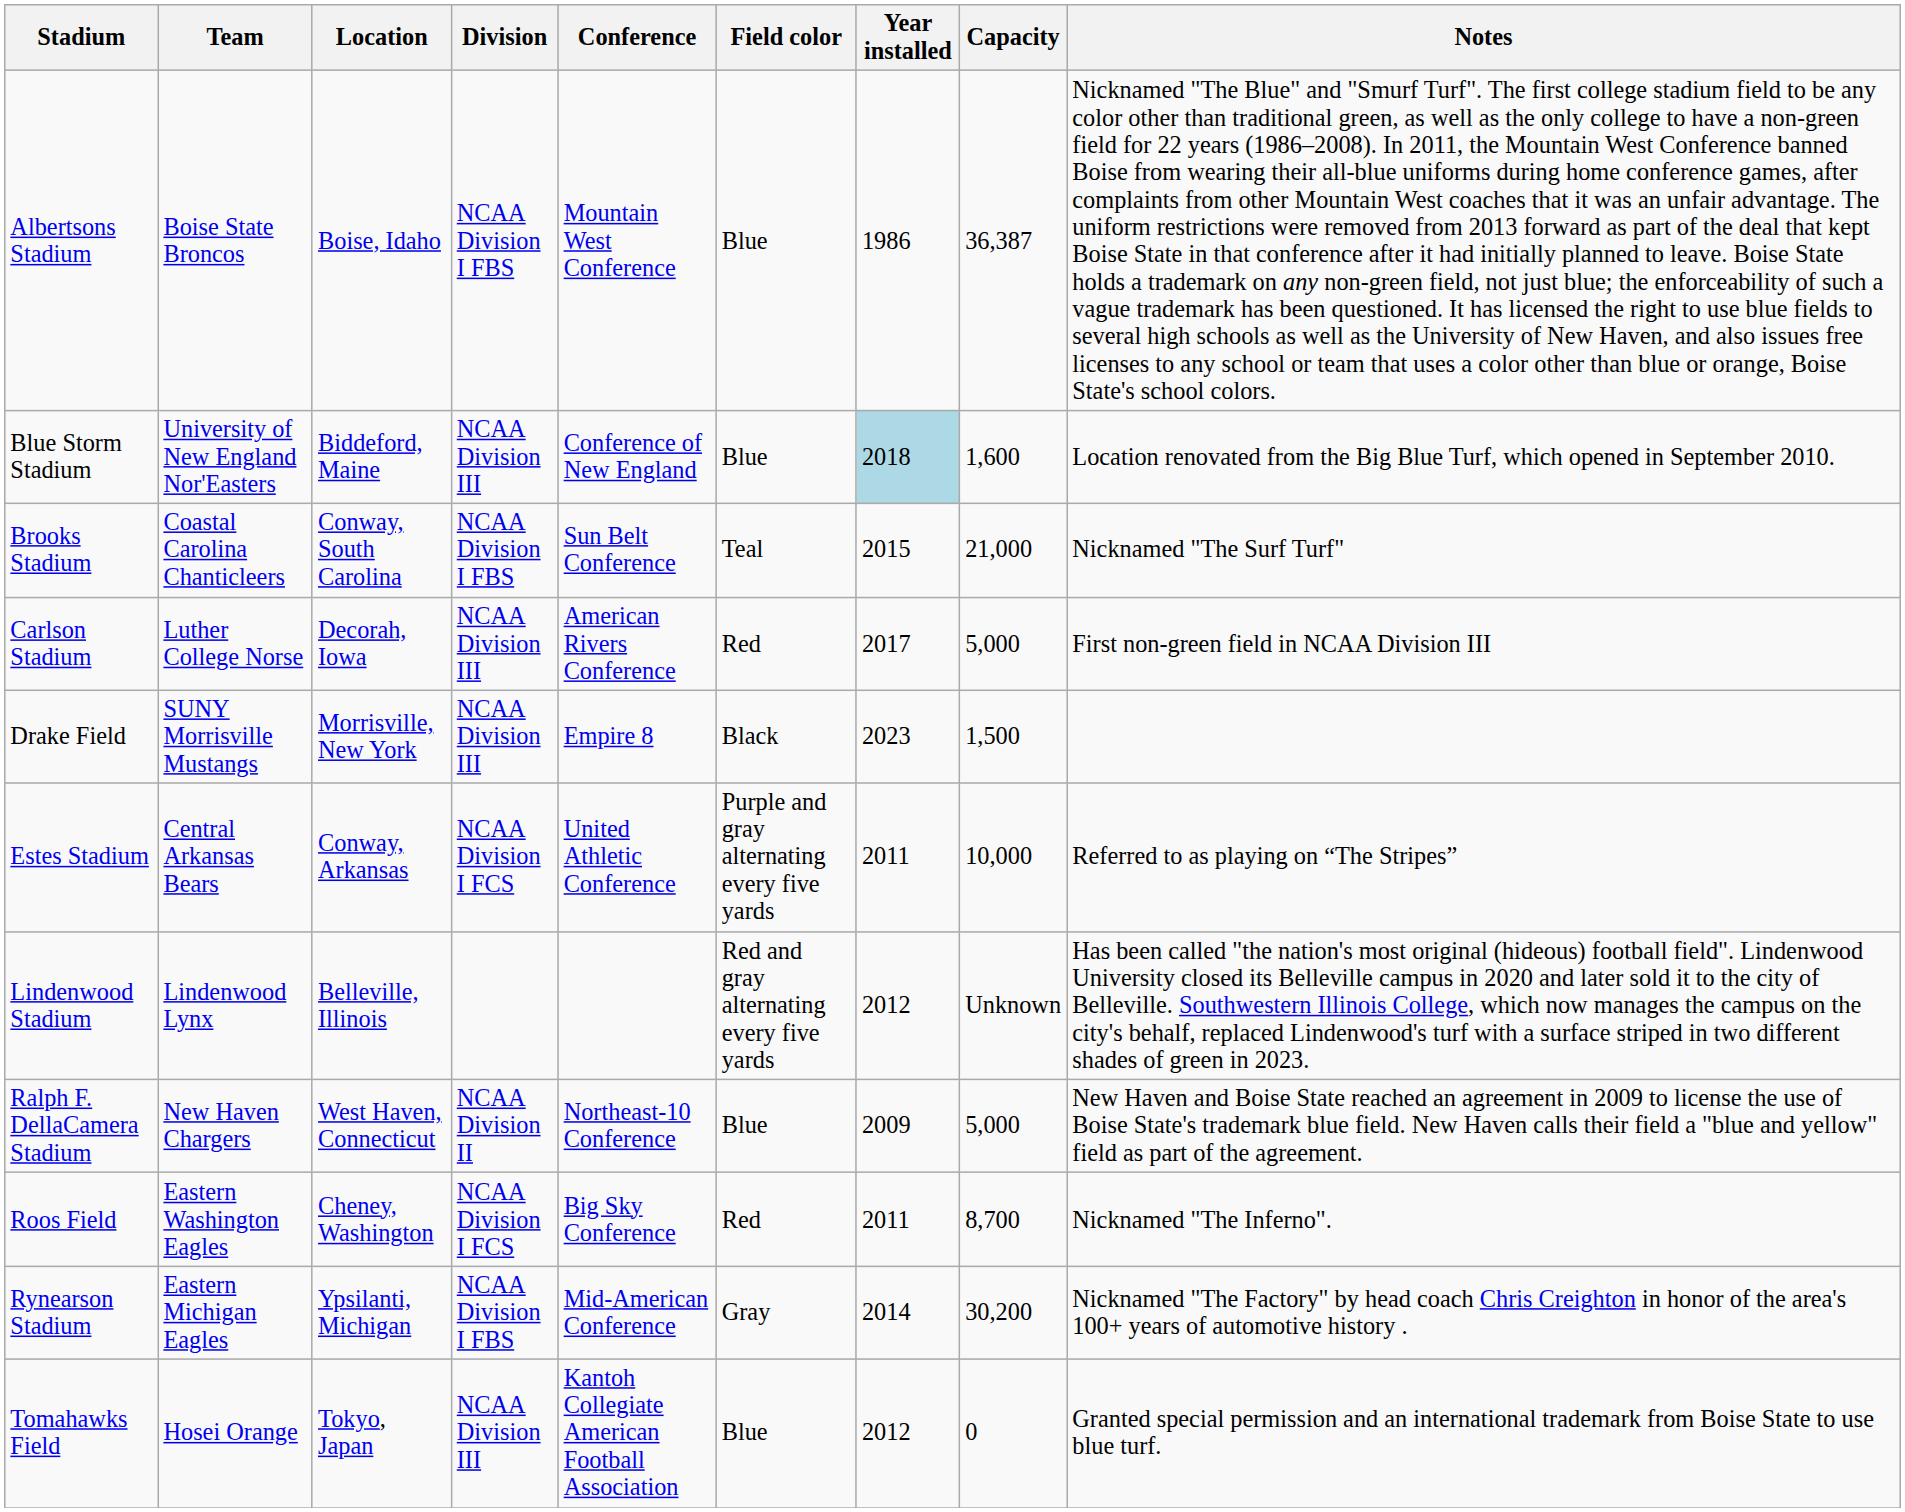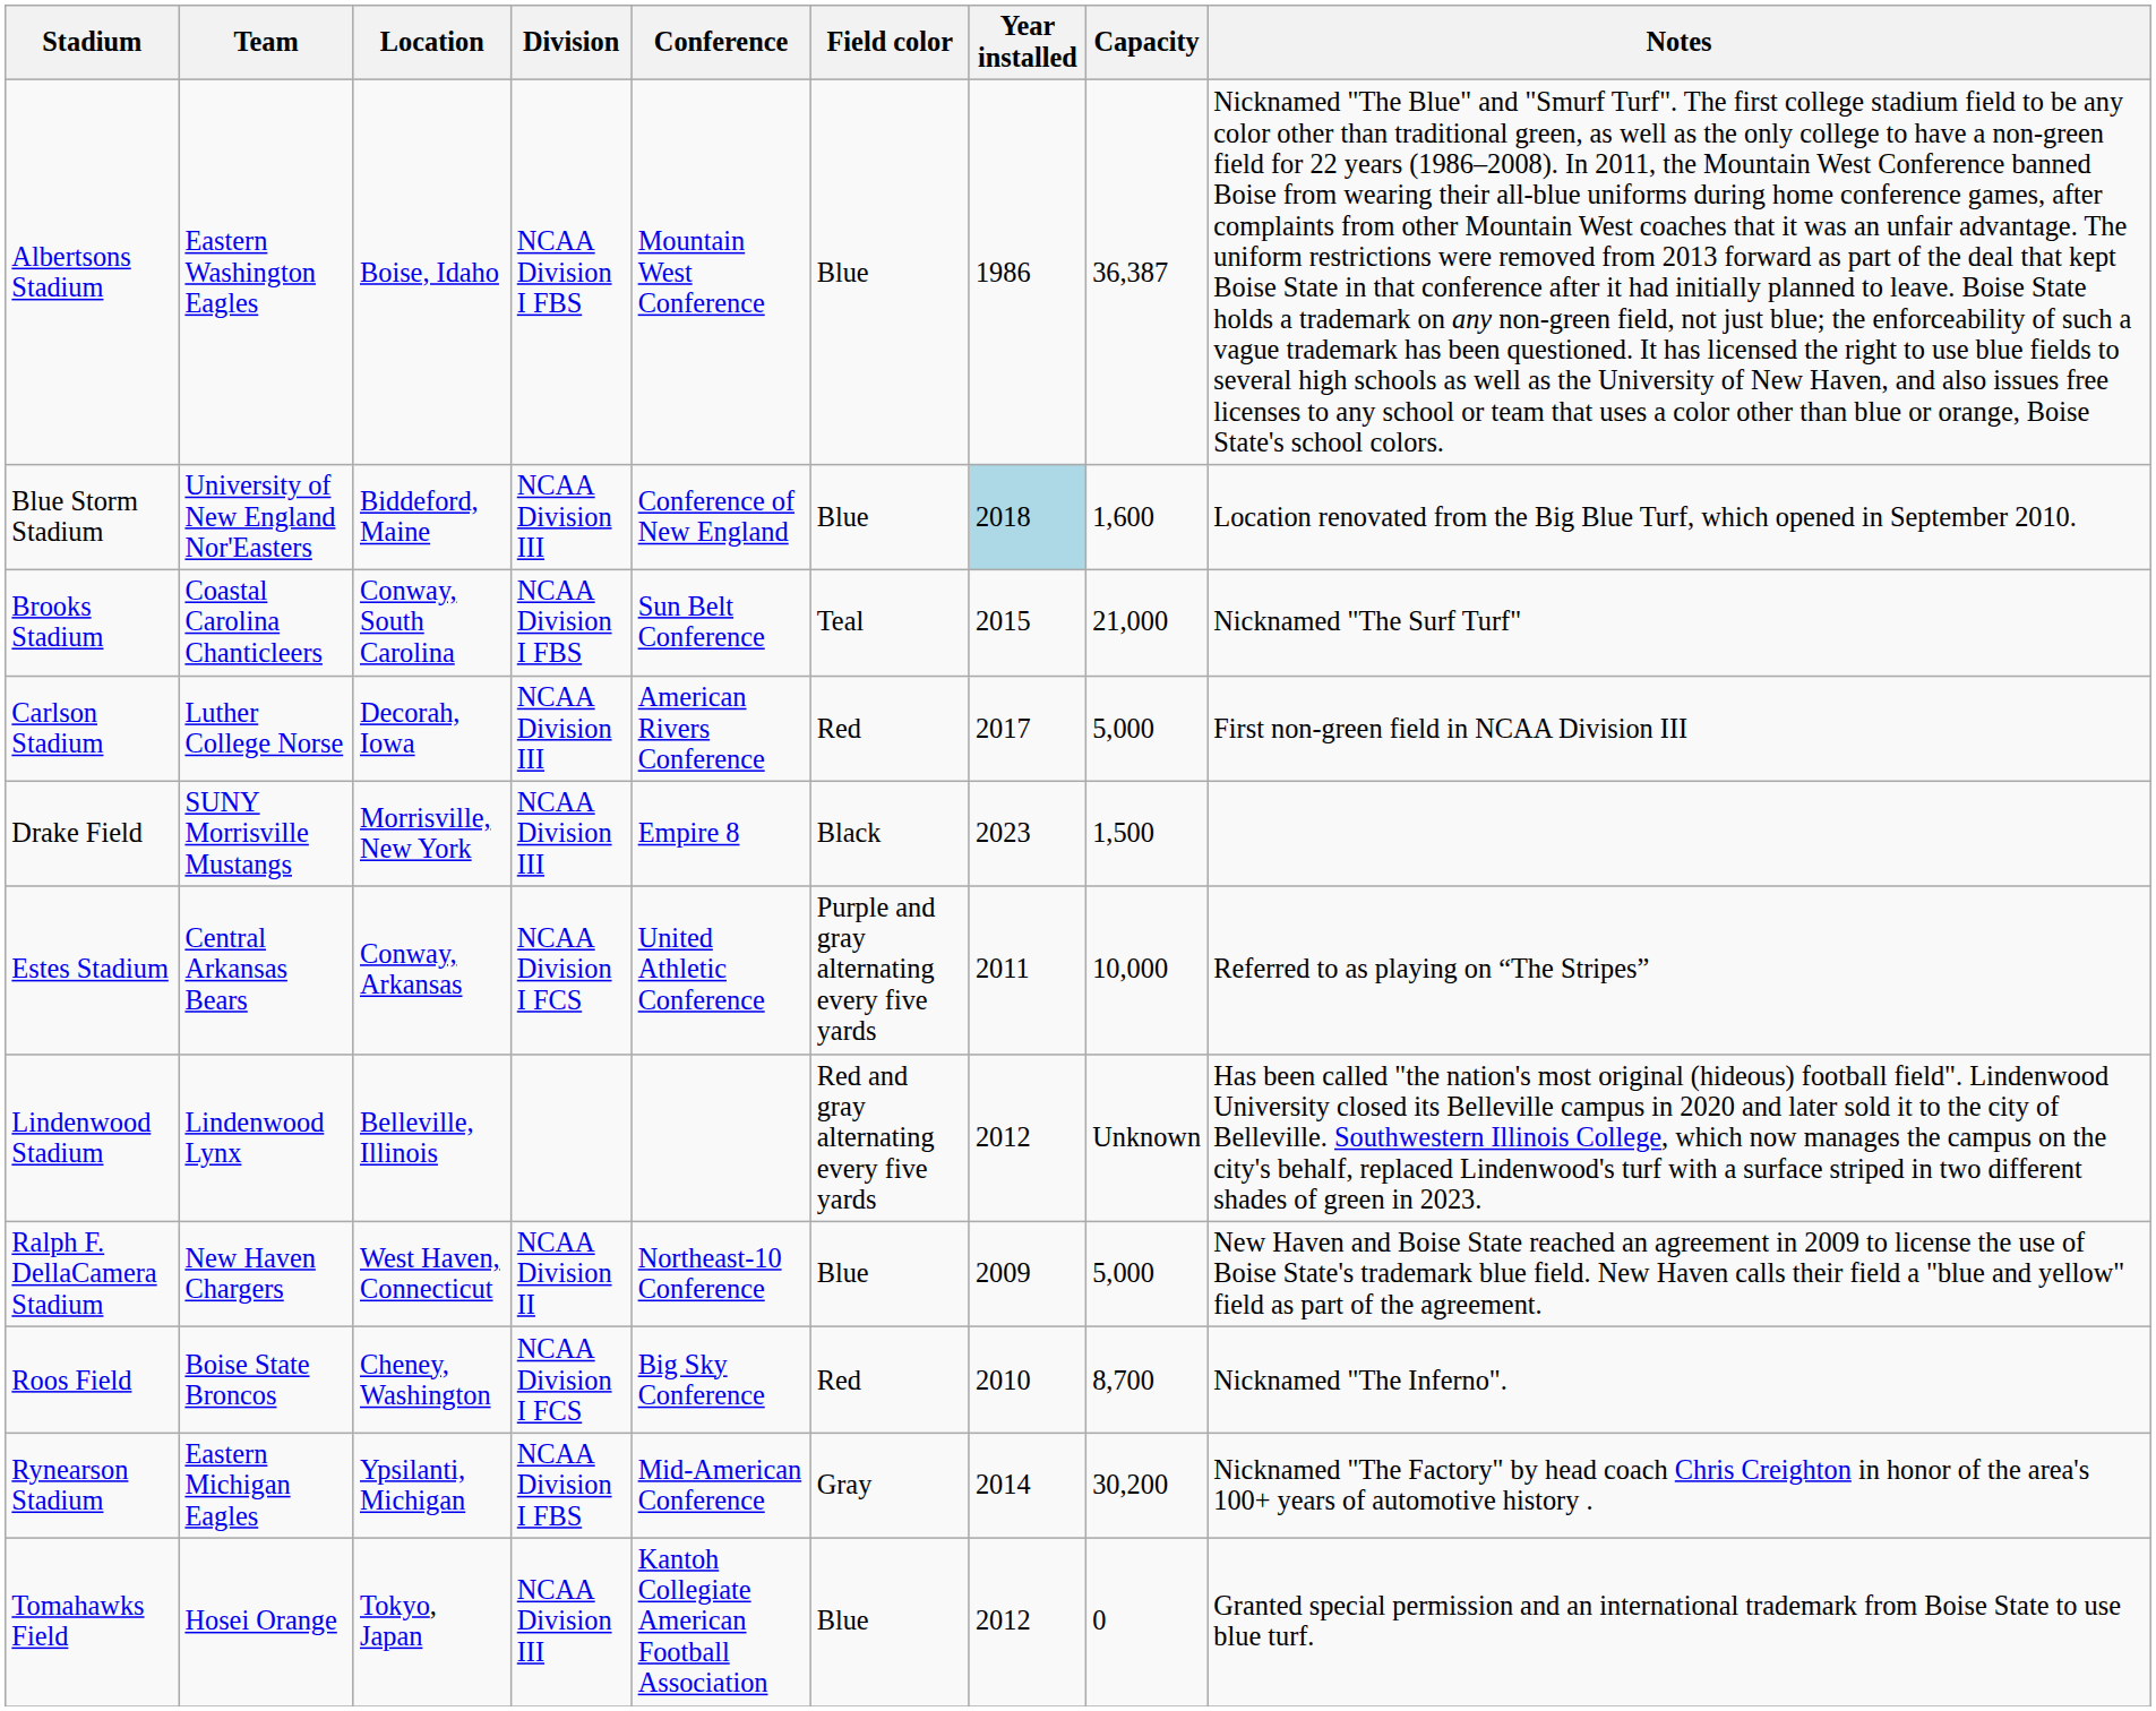Albertsons Stadium | Team: Boise State Broncos -> Eastern Washington Eagles
Roos Field | Team: Eastern Washington Eagles -> Boise State Broncos
Roos Field | Year installed: 2011 -> 2010
